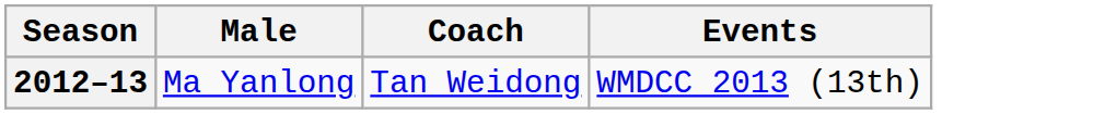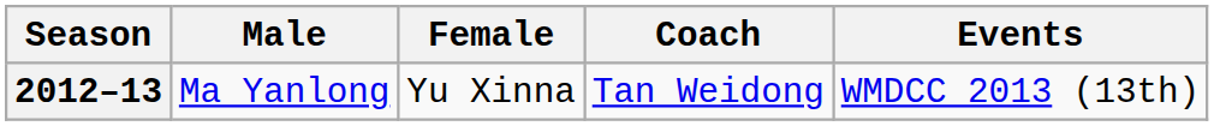+ column: Female | Yu Xinna
